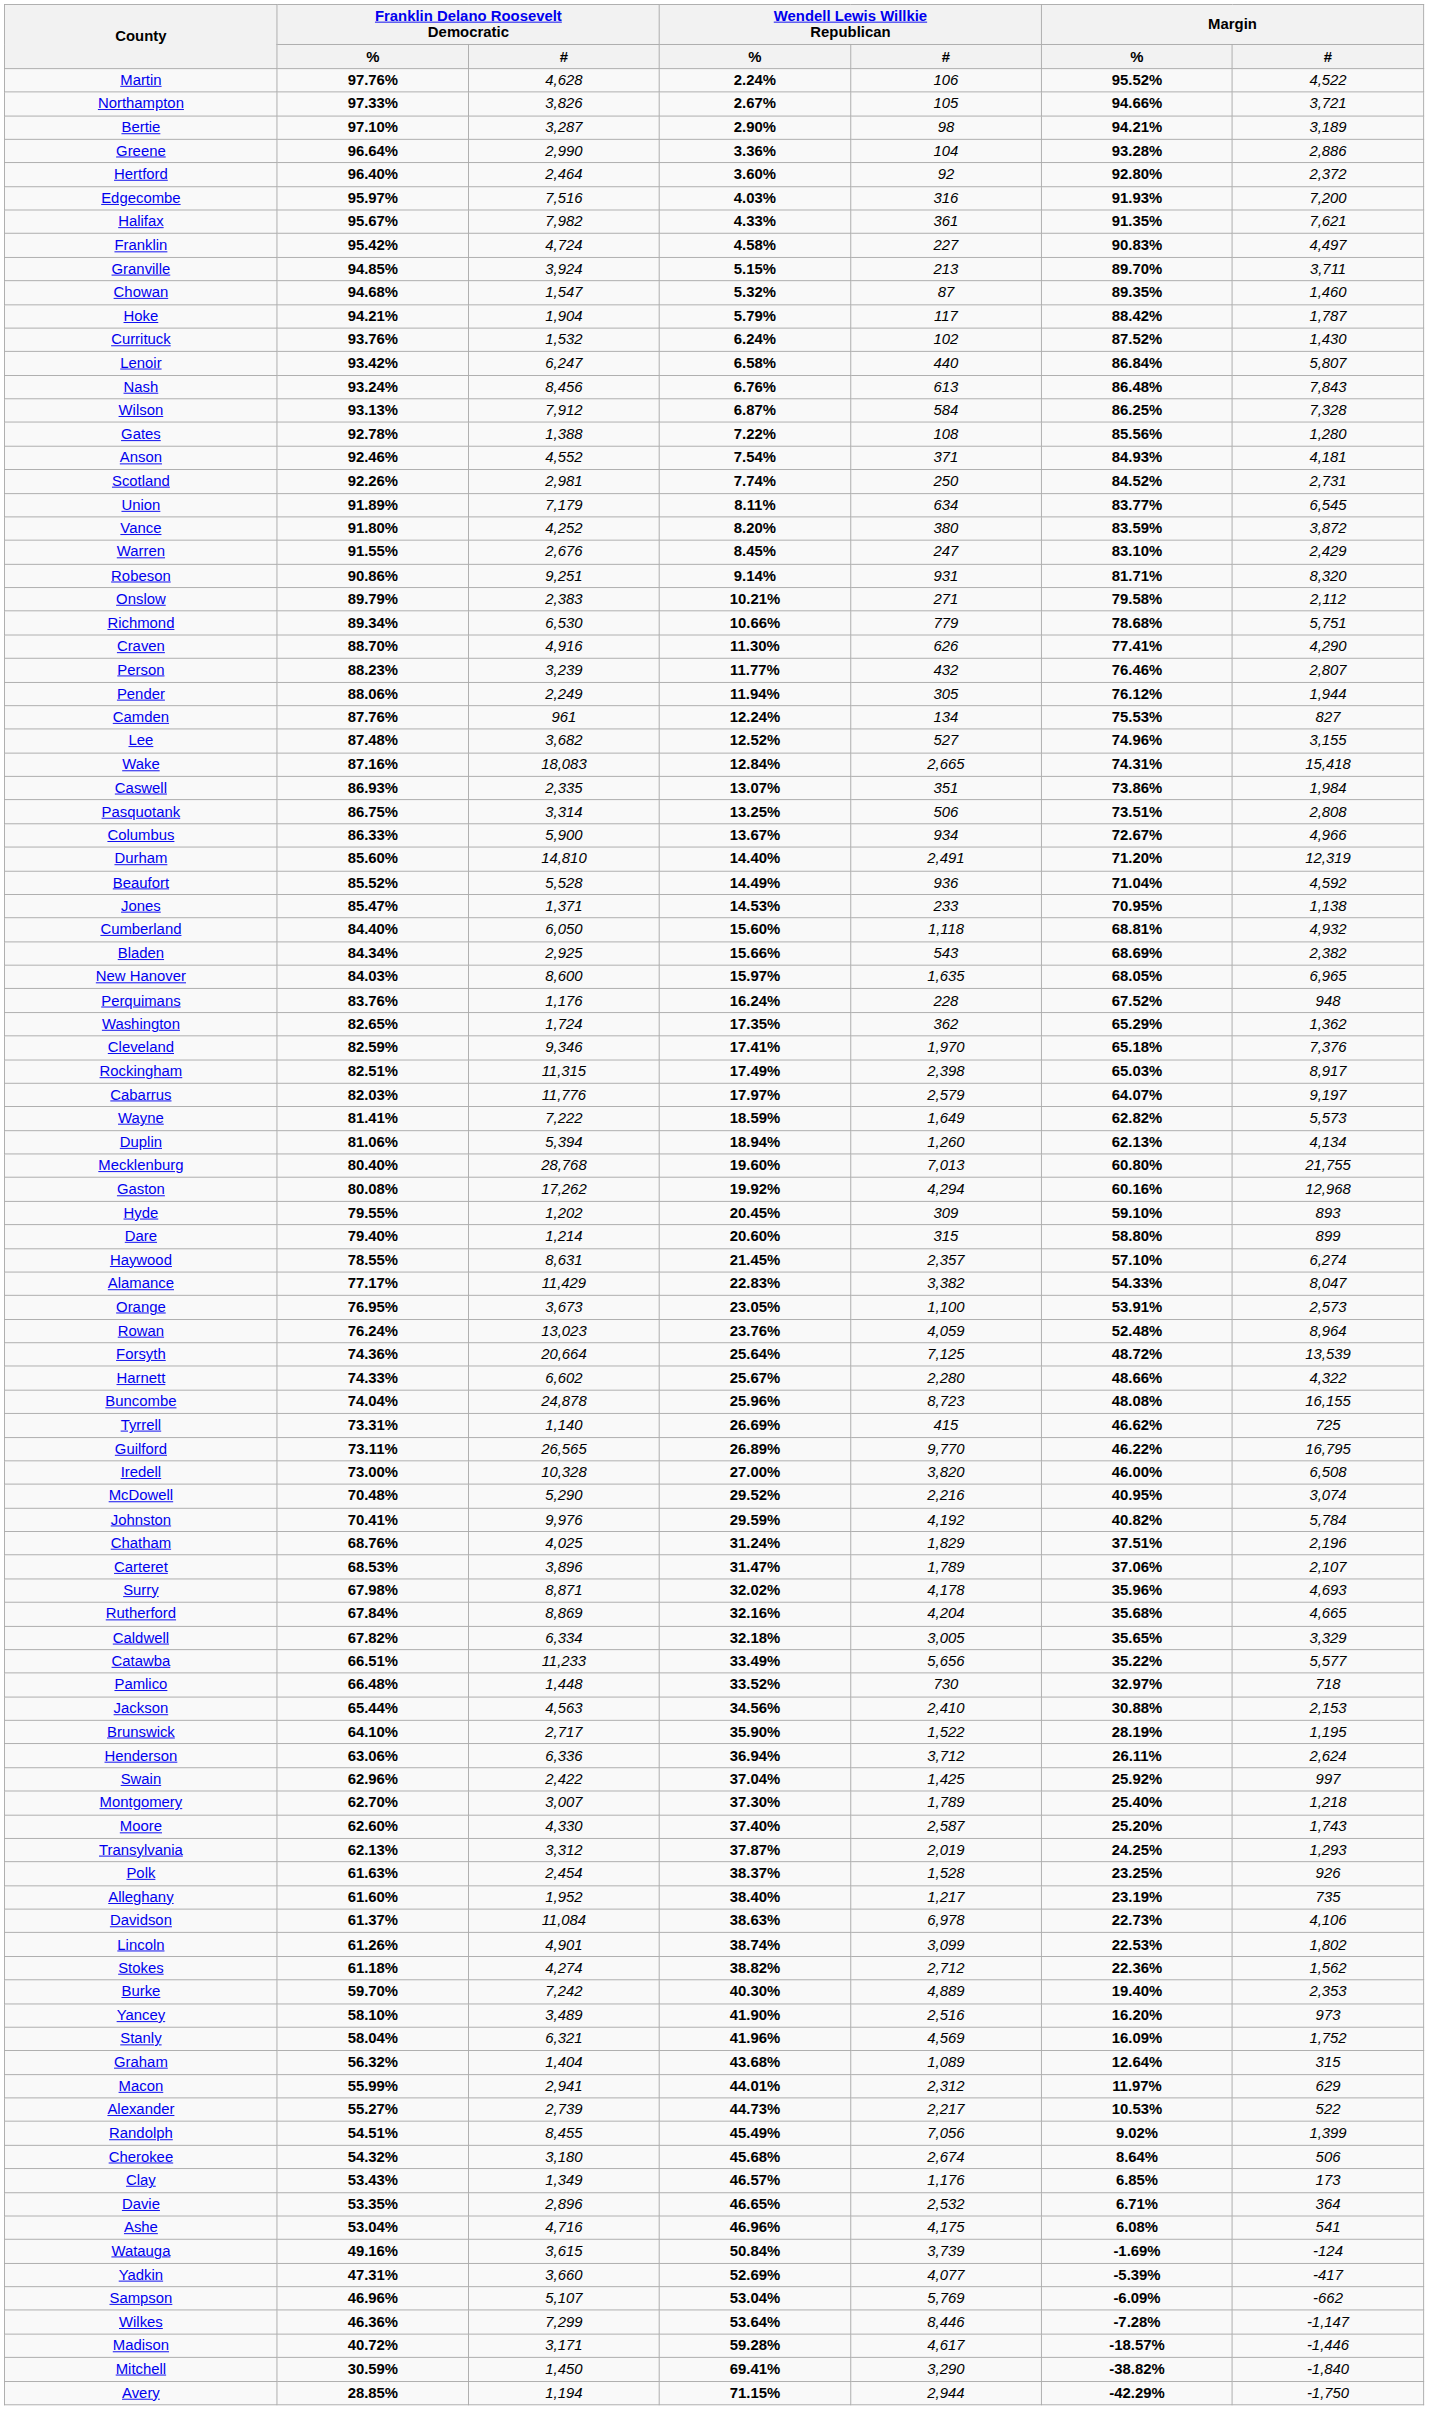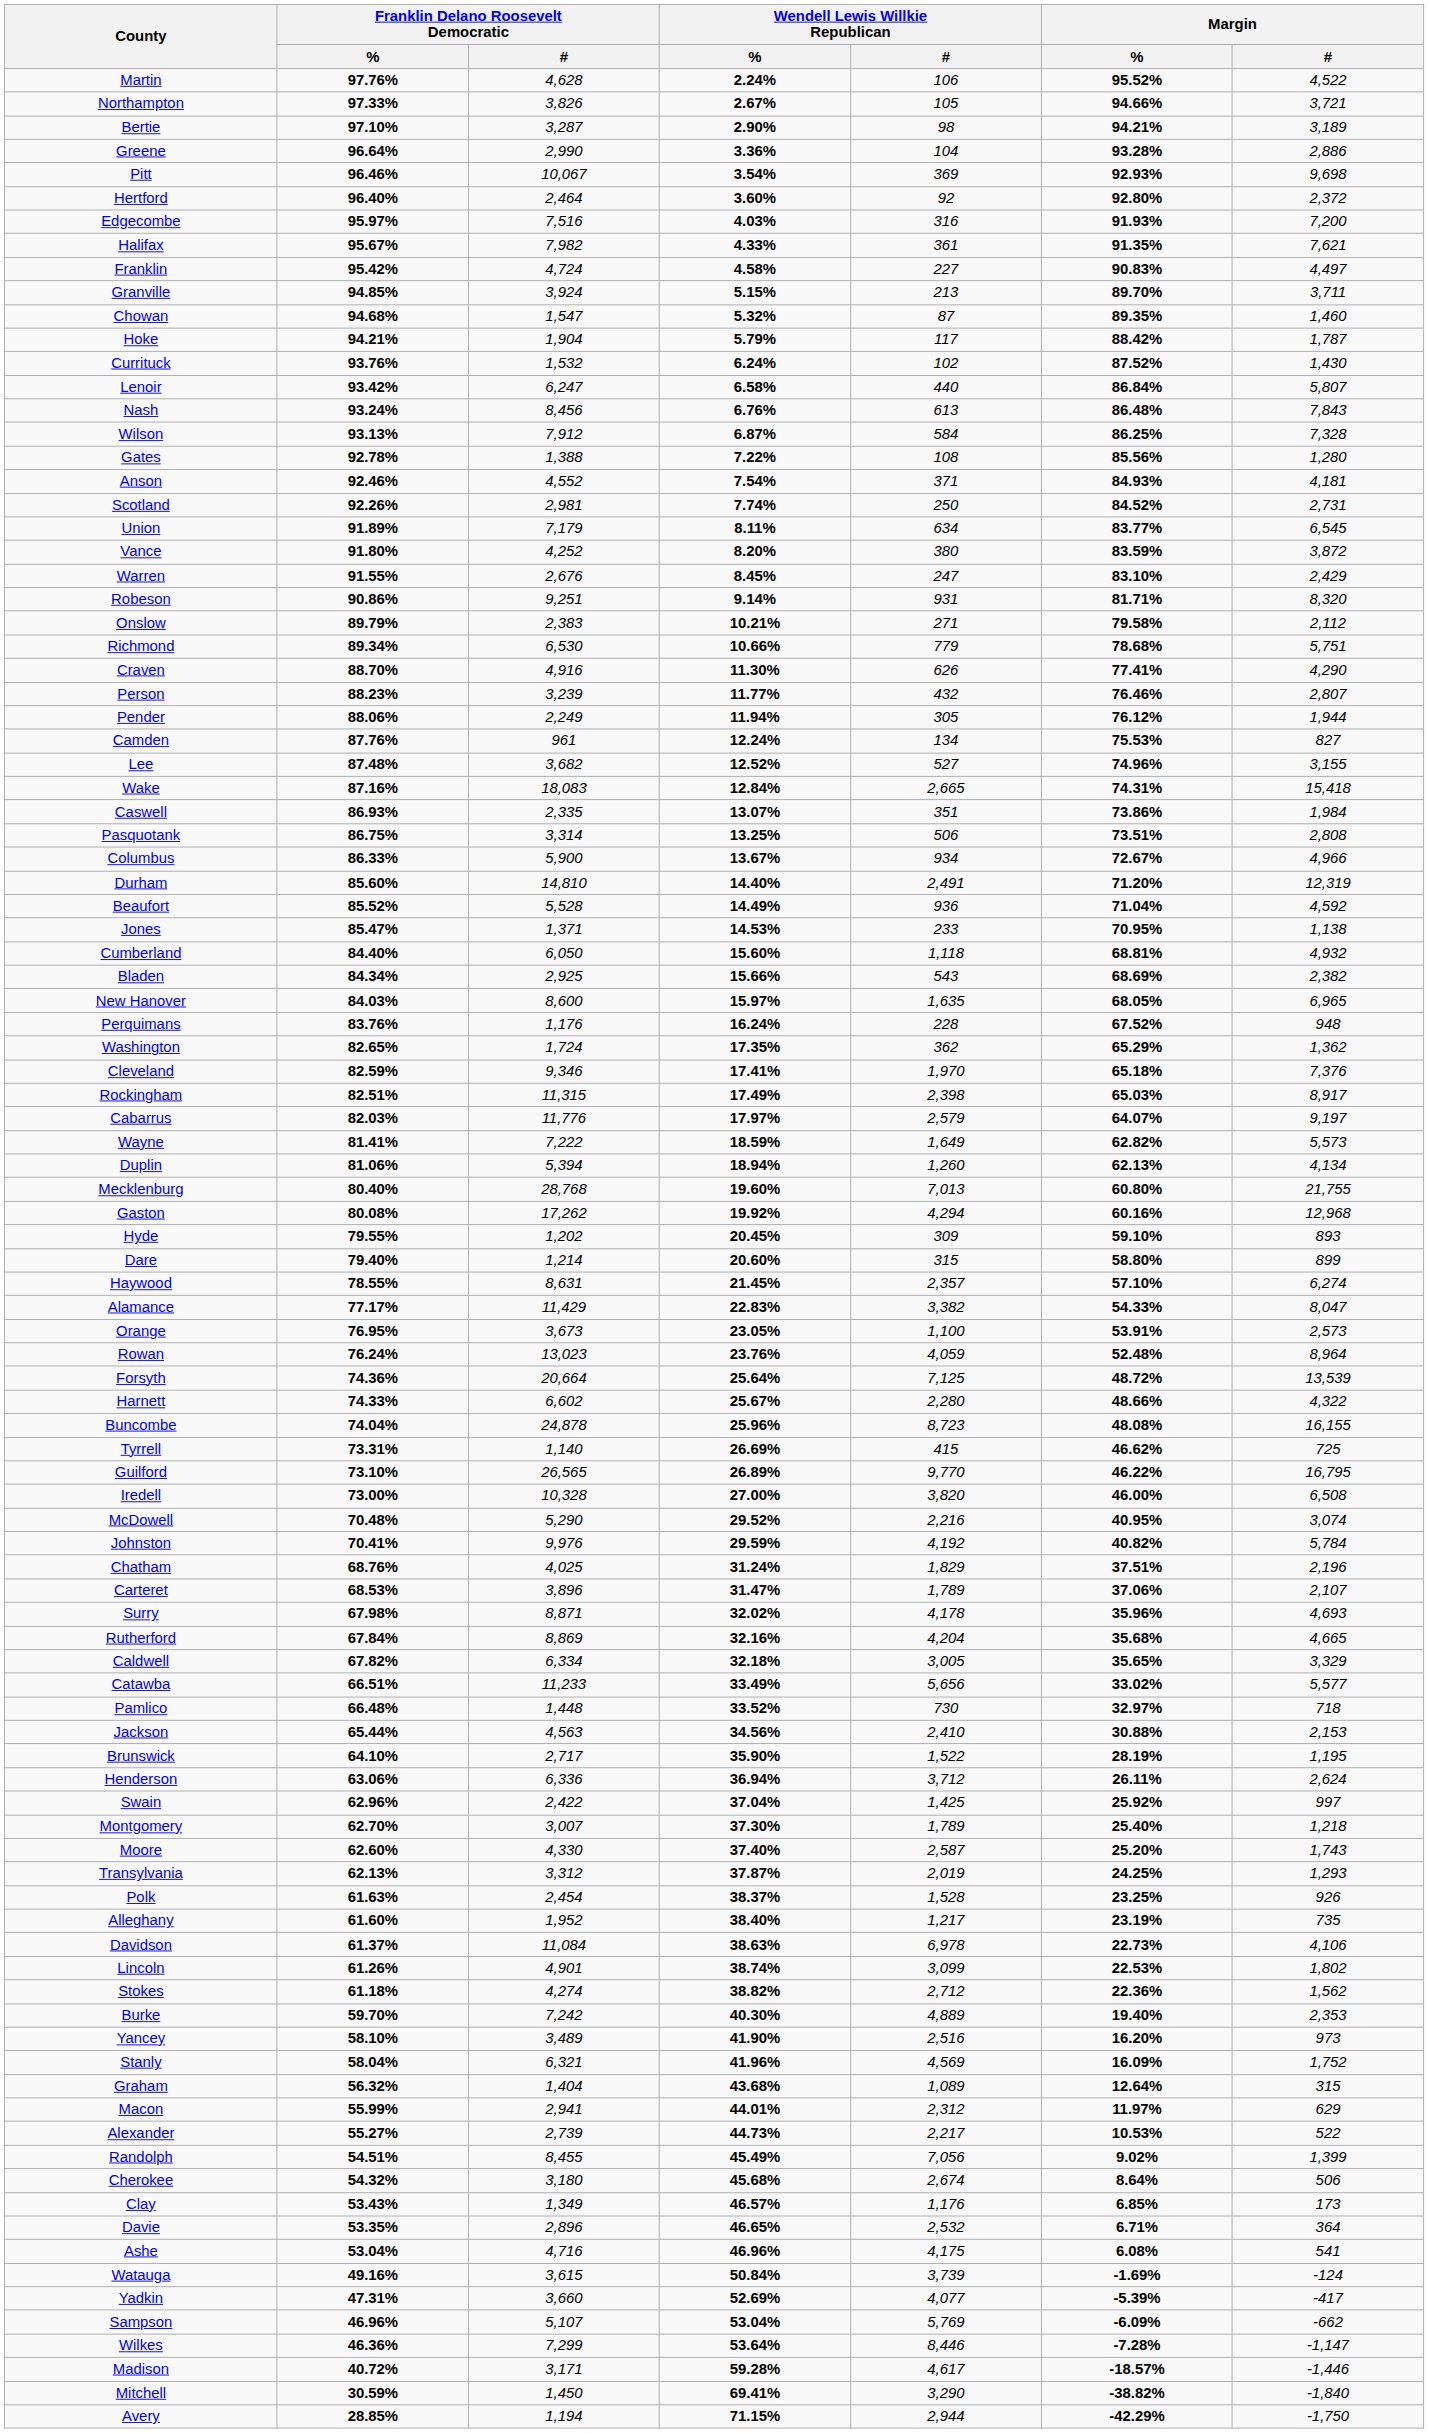+ row: Pitt | 96.46% | 10,067 | 3.54% | 369 | 92.93% | 9,698
Guilford | Franklin Delano Roosevelt Democratic / %: 73.11% -> 73.10%
Catawba | Margin / %: 35.22% -> 33.02%
